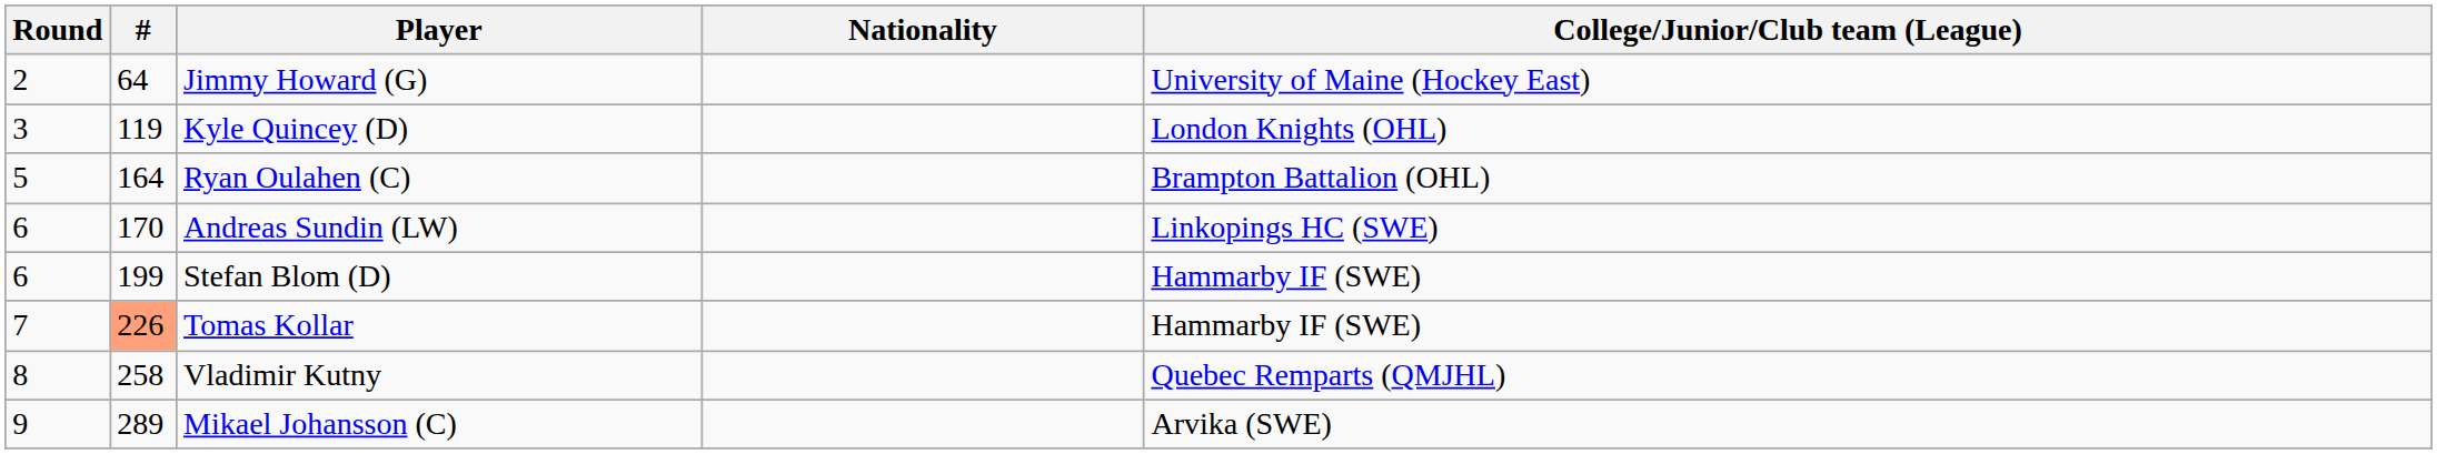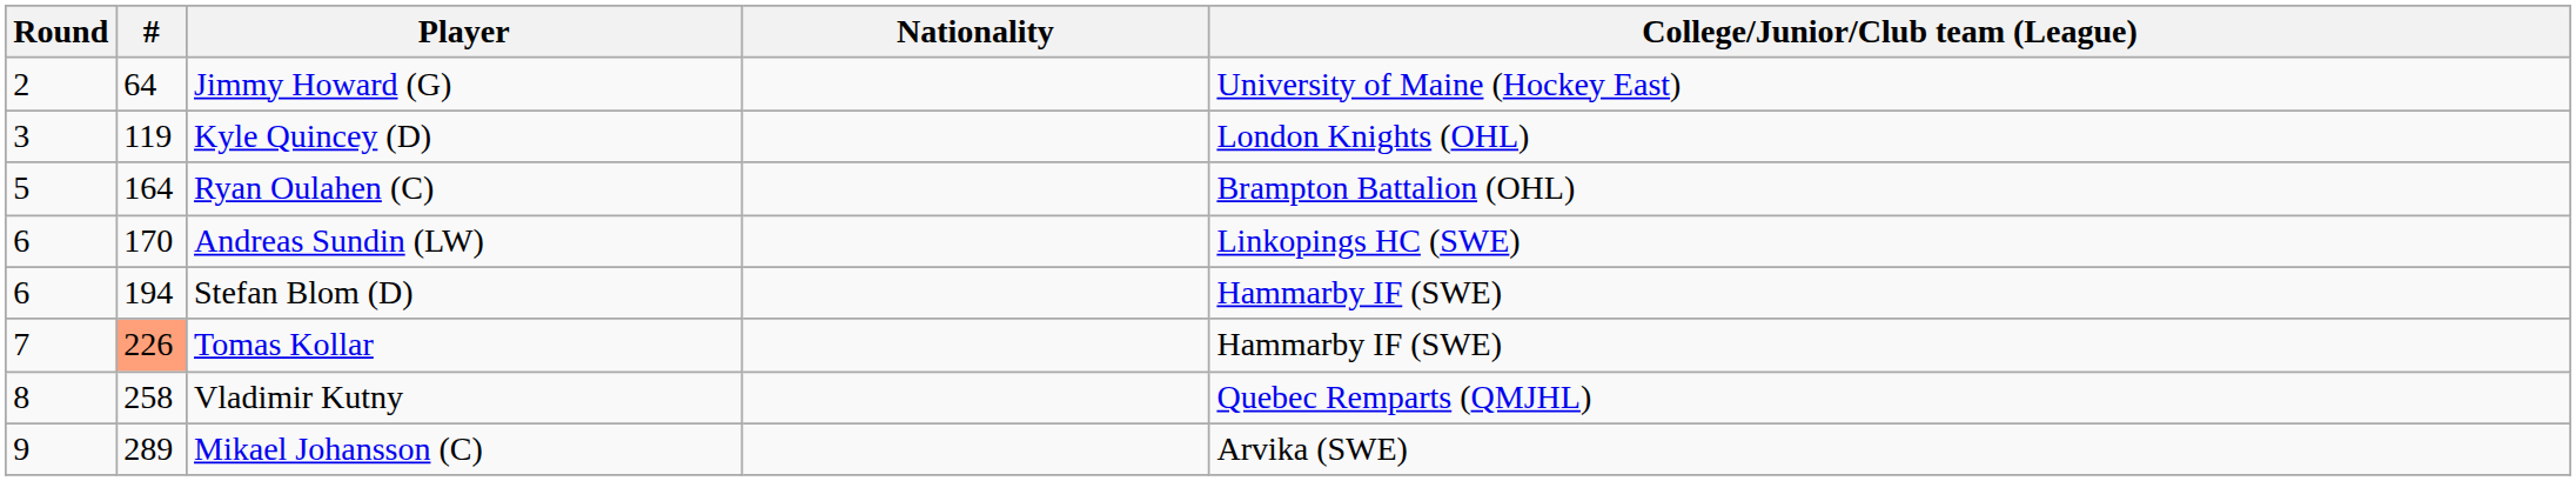Stefan Blom (D) | #: 199 -> 194
